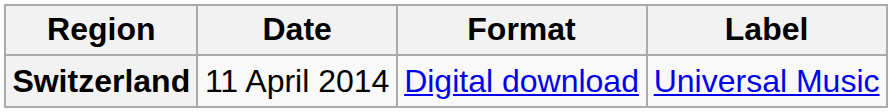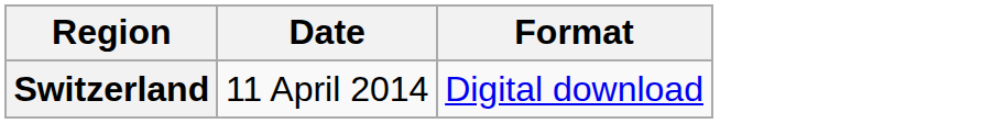- column: Label | Universal Music
